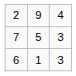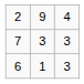7 | column 2: 5 -> 3
